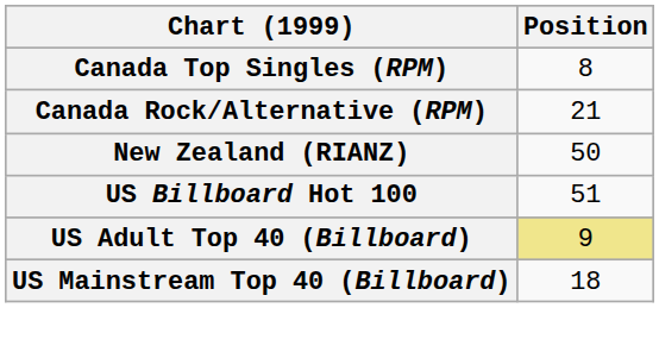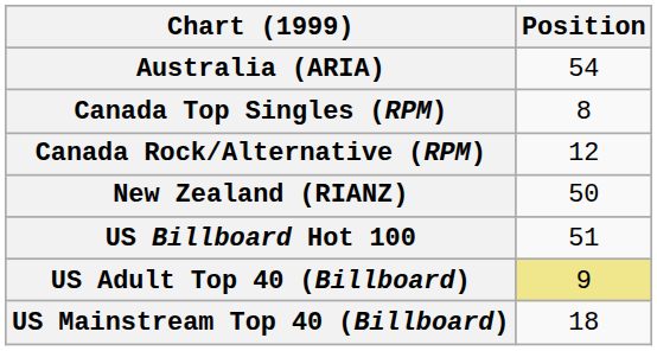+ row: Australia (ARIA) | 54
Canada Rock/Alternative (RPM) | Position: 21 -> 12
